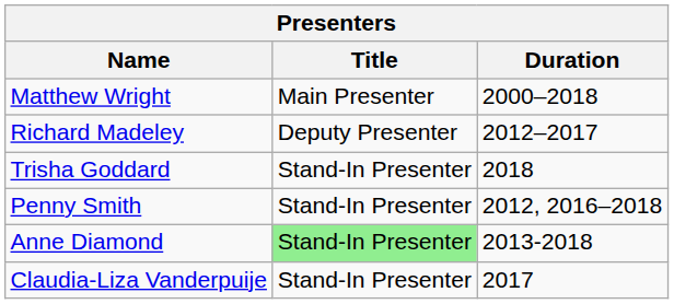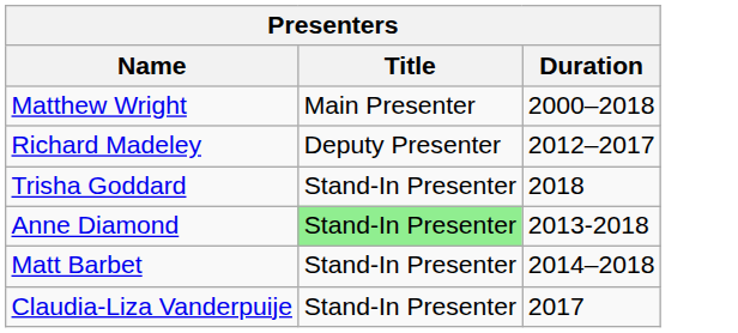- row: Penny Smith | Stand-In Presenter | 2012, 2016–2018
+ row: Matt Barbet | Stand-In Presenter | 2014–2018
